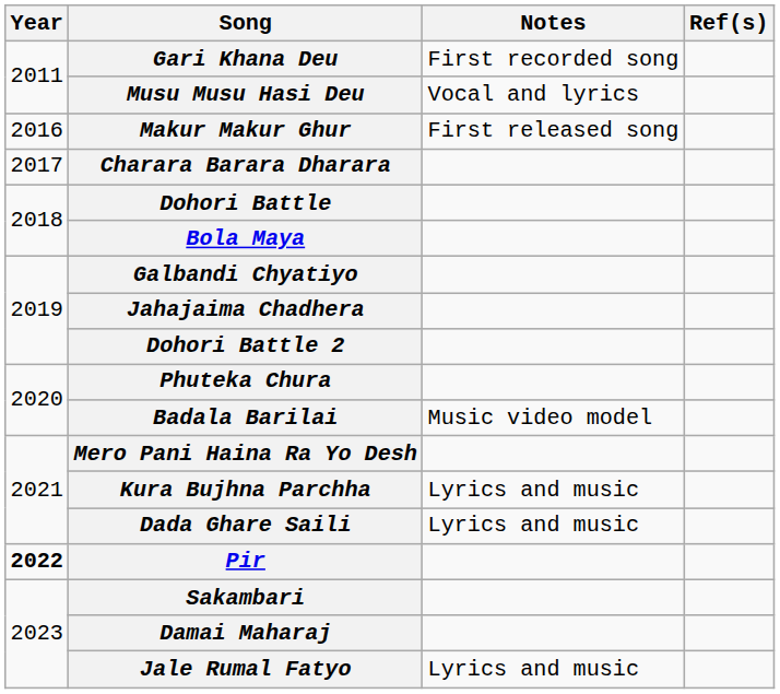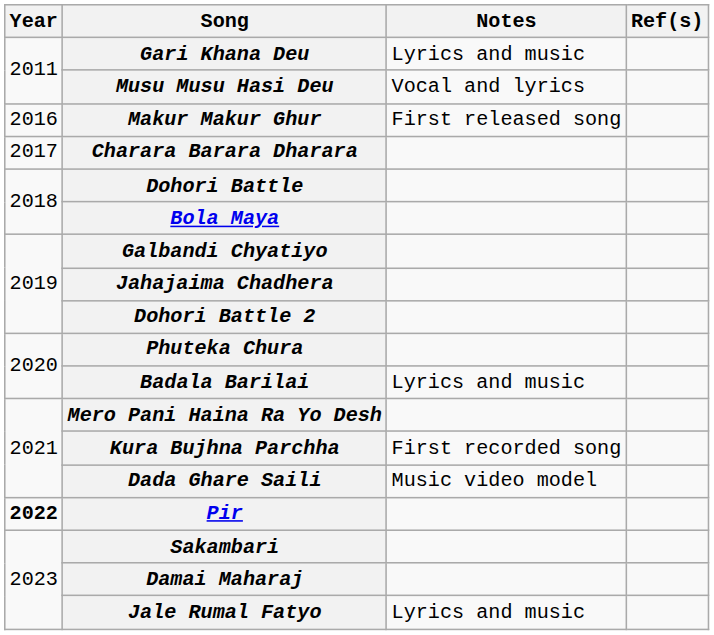Gari Khana Deu | Notes: First recorded song -> Lyrics and music
Badala Barilai | Notes: Music video model -> Lyrics and music
Kura Bujhna Parchha | Notes: Lyrics and music -> First recorded song
Dada Ghare Saili | Notes: Lyrics and music -> Music video model
